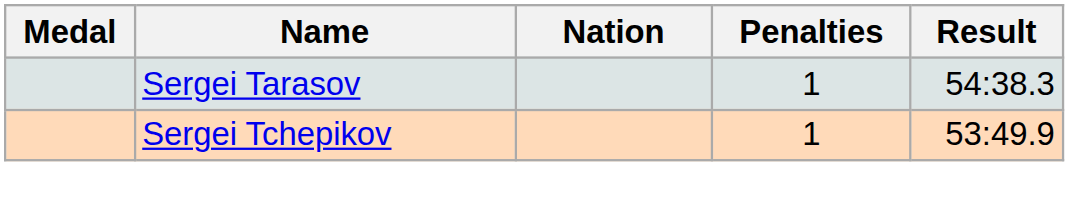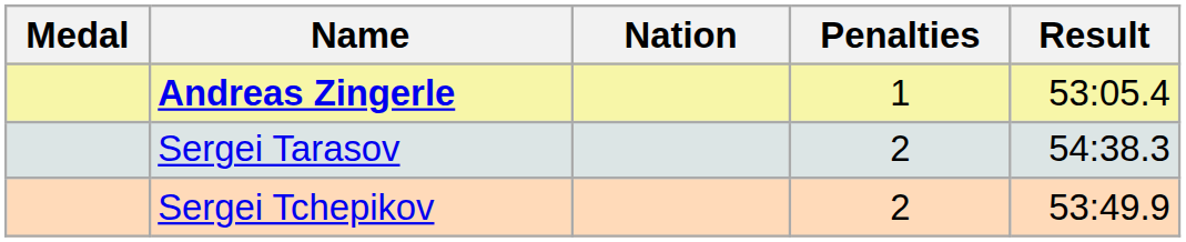+ row: Andreas Zingerle | 1 | 53:05.4
Sergei Tarasov | Penalties: 1 -> 2
Sergei Tchepikov | Penalties: 1 -> 2
